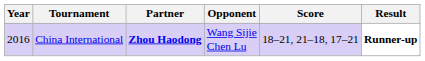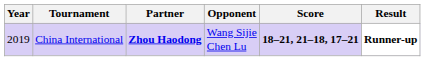China International | Year: 2016 -> 2019
China International | Score: normal -> bold
